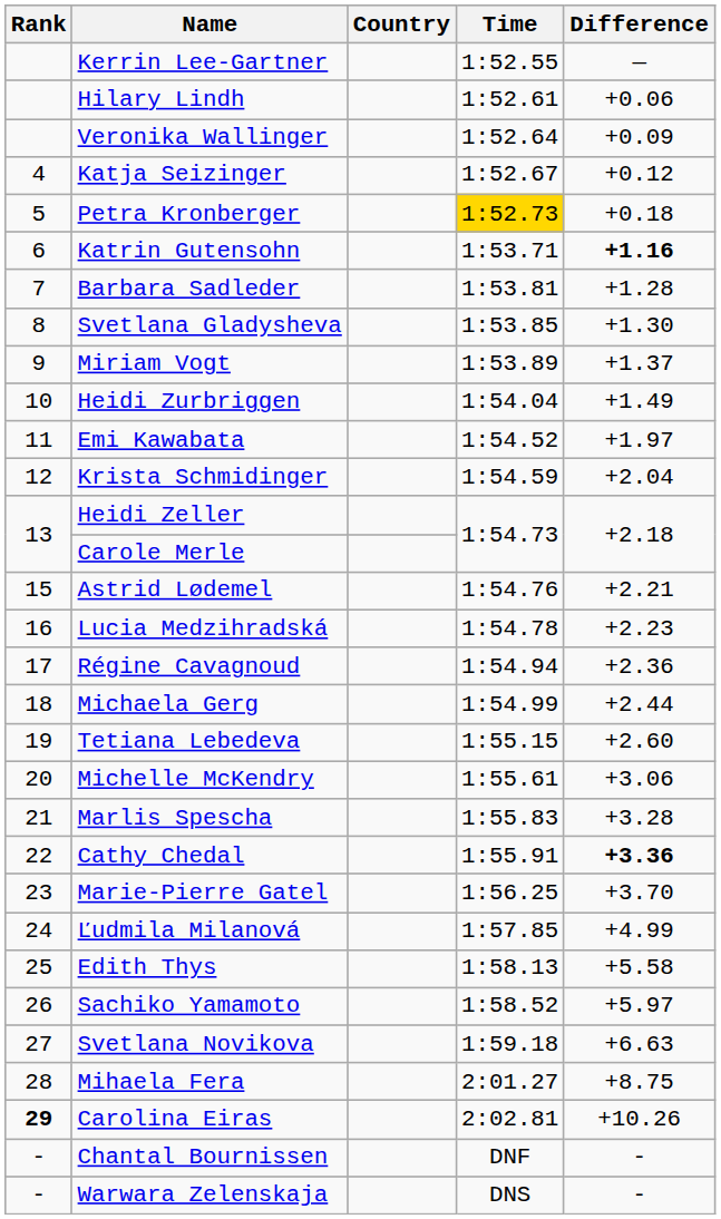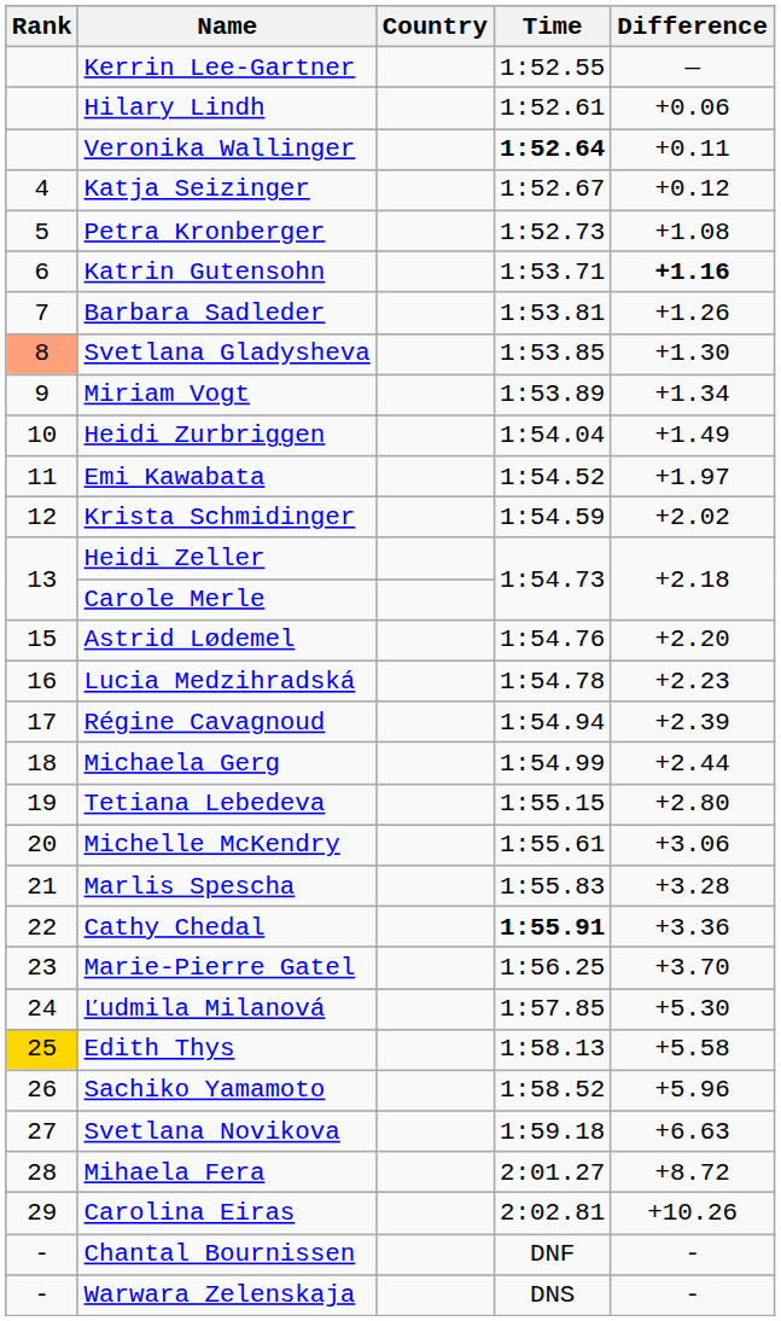Veronika Wallinger | Time: normal -> bold
Veronika Wallinger | Difference: +0.09 -> +0.11
Petra Kronberger | Time: gold background -> no background
Petra Kronberger | Difference: +0.18 -> +1.08
Barbara Sadleder | Difference: +1.28 -> +1.26
Svetlana Gladysheva | Rank: no background -> lightsalmon background
Miriam Vogt | Difference: +1.37 -> +1.34
Krista Schmidinger | Difference: +2.04 -> +2.02
Astrid Lødemel | Difference: +2.21 -> +2.20
Régine Cavagnoud | Difference: +2.36 -> +2.39
Tetiana Lebedeva | Difference: +2.60 -> +2.80
Cathy Chedal | Time: normal -> bold
Cathy Chedal | Difference: bold -> normal
Ľudmila Milanová | Difference: +4.99 -> +5.30
Edith Thys | Rank: no background -> gold background
Sachiko Yamamoto | Difference: +5.97 -> +5.96
Mihaela Fera | Difference: +8.75 -> +8.72
Carolina Eiras | Rank: bold -> normal
